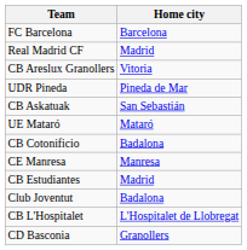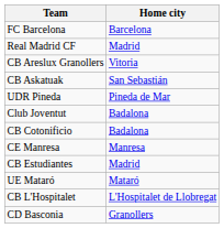rows swapped: UDR Pineda <-> CB Askatuak
rows swapped: Club Joventut <-> UE Mataró
